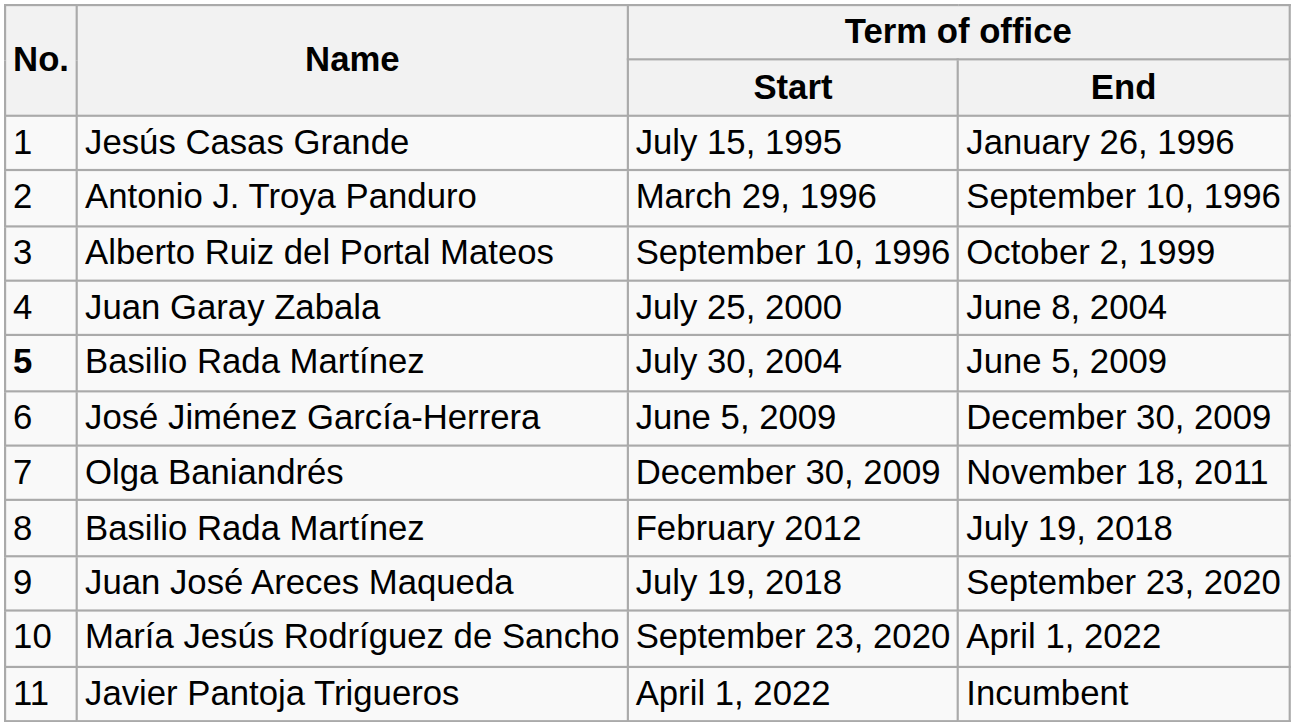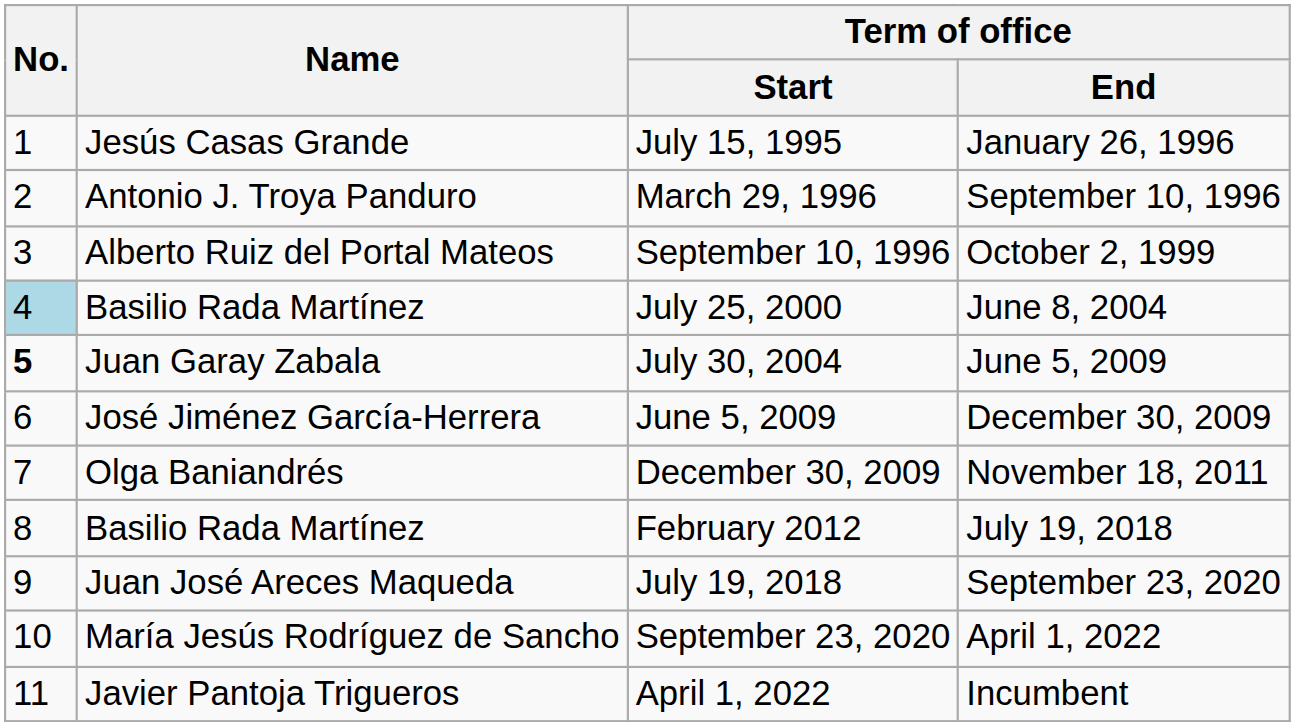July 25, 2000 | No.: no background -> lightblue background
July 25, 2000 | Name: Juan Garay Zabala -> Basilio Rada Martínez
July 30, 2004 | Name: Basilio Rada Martínez -> Juan Garay Zabala
